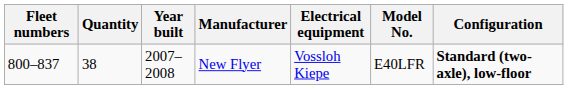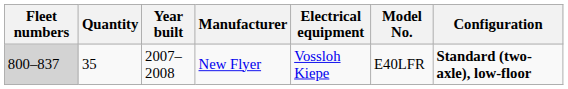New Flyer | Fleet numbers: no background -> lightgrey background
New Flyer | Quantity: 38 -> 35
